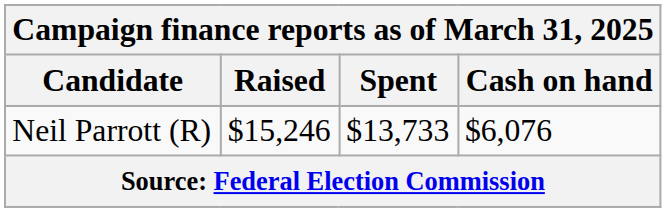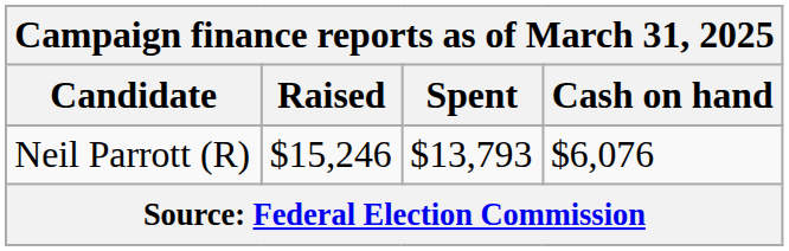Neil Parrott (R) | Spent: $13,733 -> $13,793
